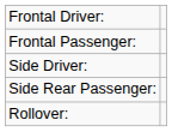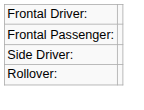- row: Side Rear Passenger:
